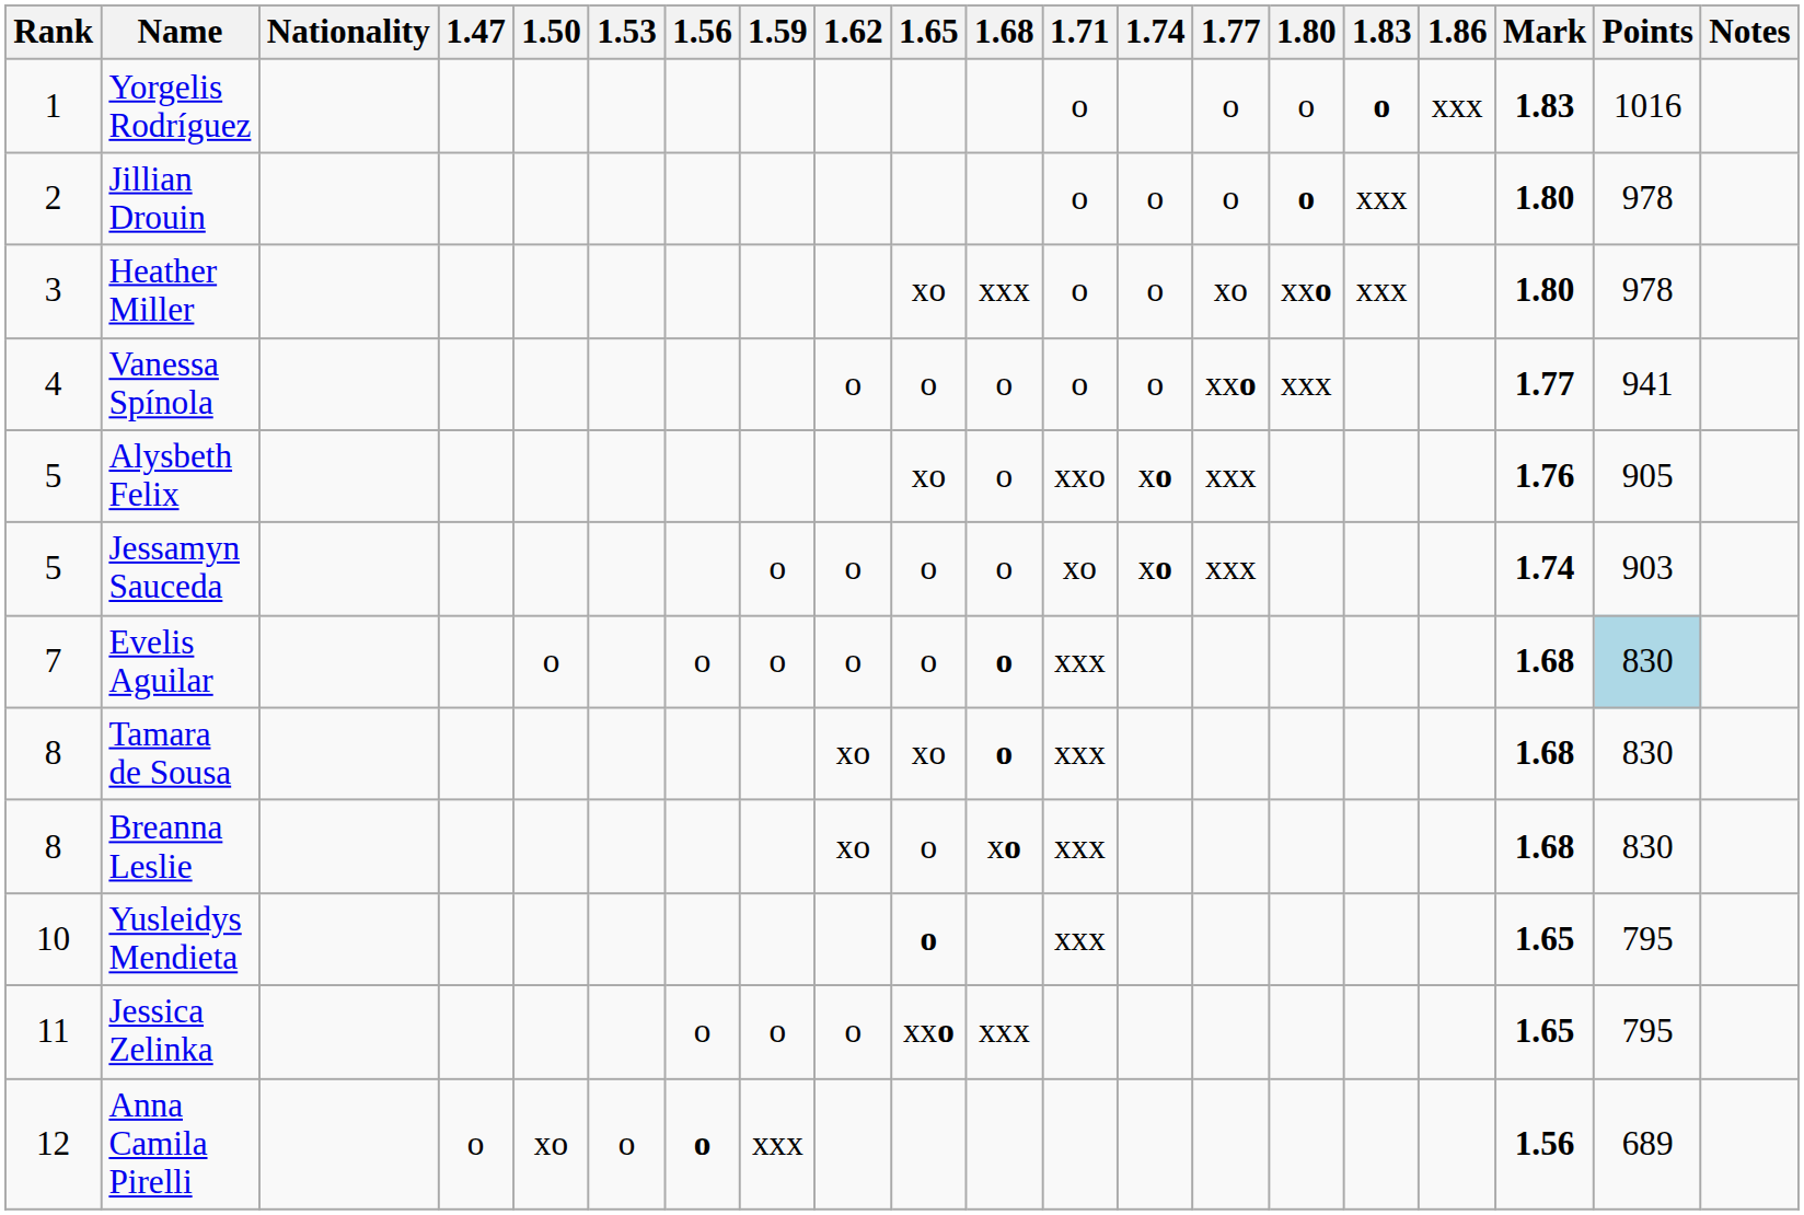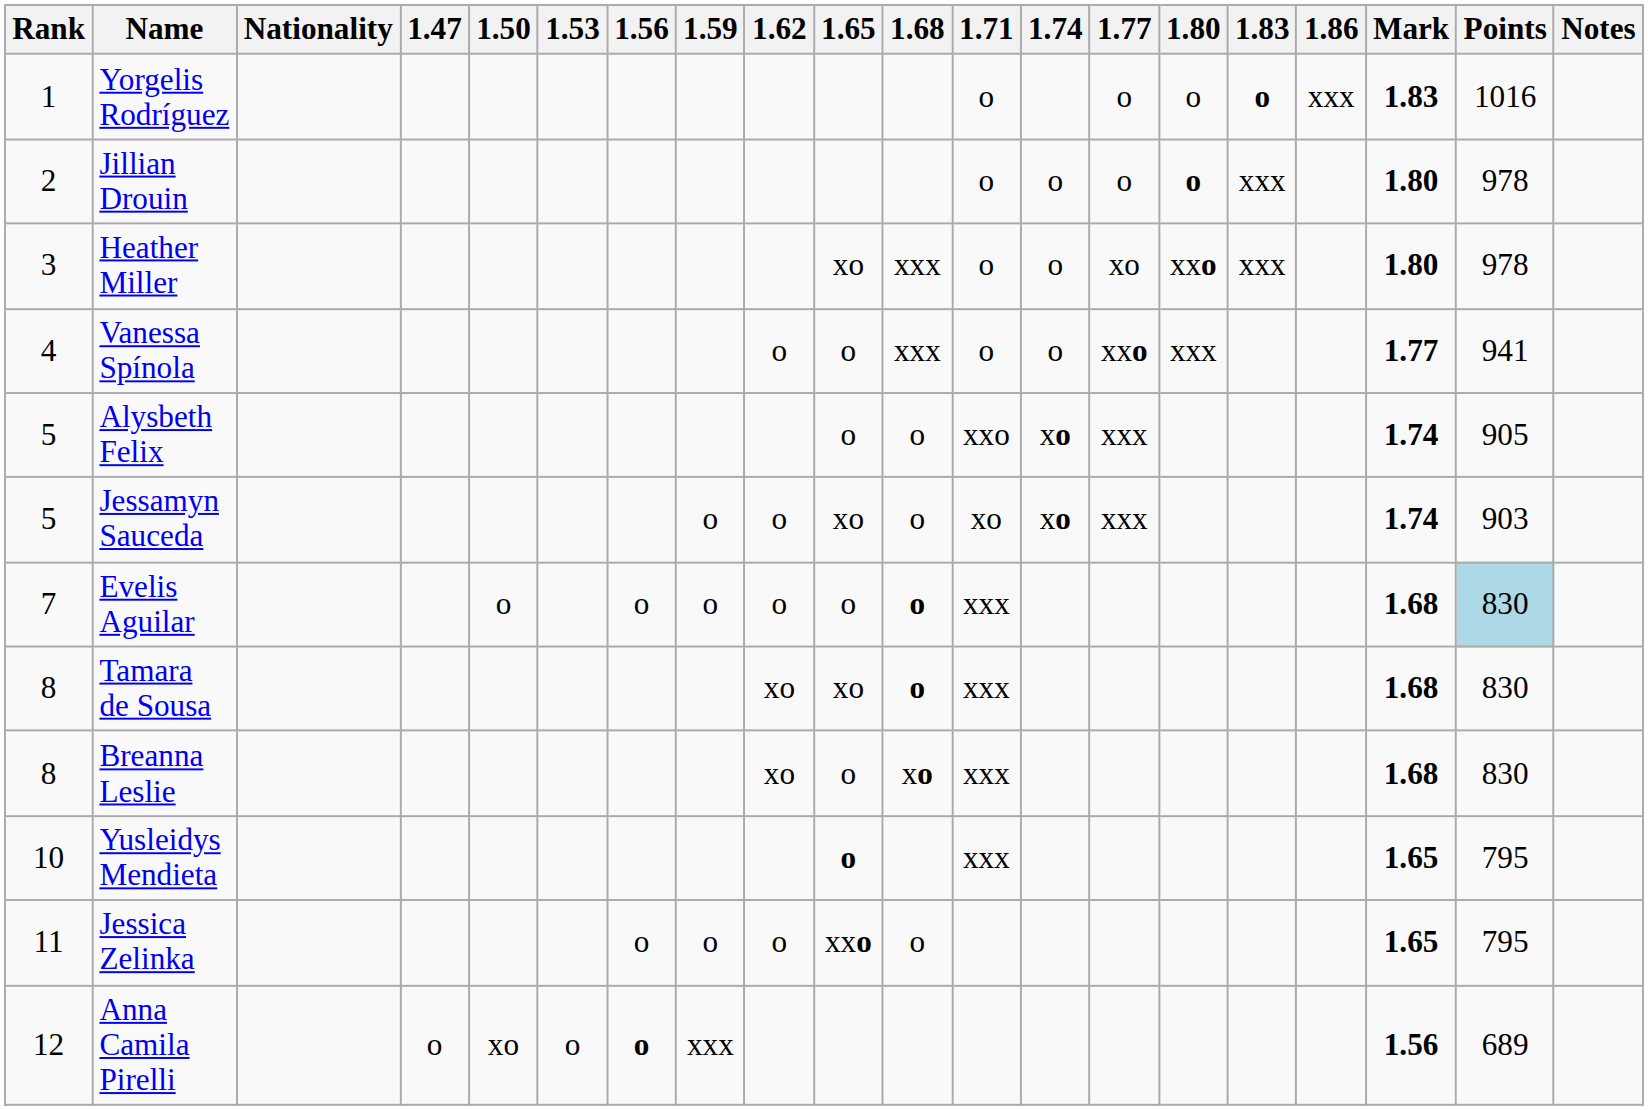Vanessa Spínola | 1.68: o -> xxx
Alysbeth Felix | 1.65: xo -> o
Alysbeth Felix | Mark: 1.76 -> 1.74
Jessamyn Sauceda | 1.65: o -> xo
Jessica Zelinka | 1.68: xxx -> o
